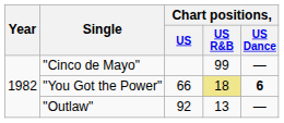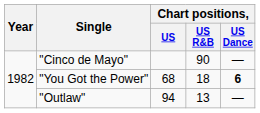"Cinco de Mayo" | Chart positions, / US R&B: 99 -> 90
"You Got the Power" | Chart positions, / US: 66 -> 68
"You Got the Power" | Chart positions, / US R&B: khaki background -> no background
"Outlaw" | Chart positions, / US: 92 -> 94
